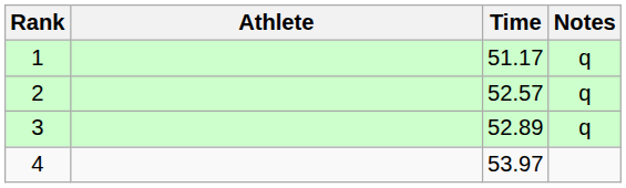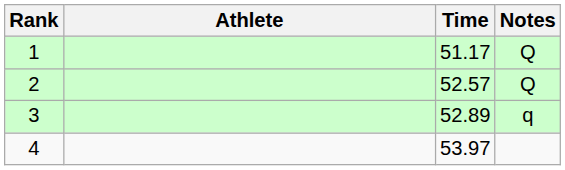1 | Notes: q -> Q
2 | Notes: q -> Q
